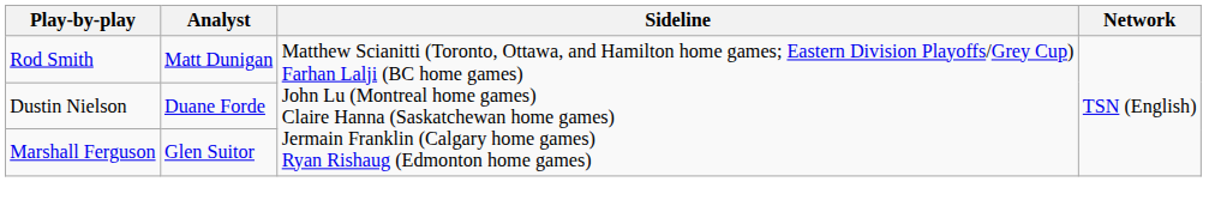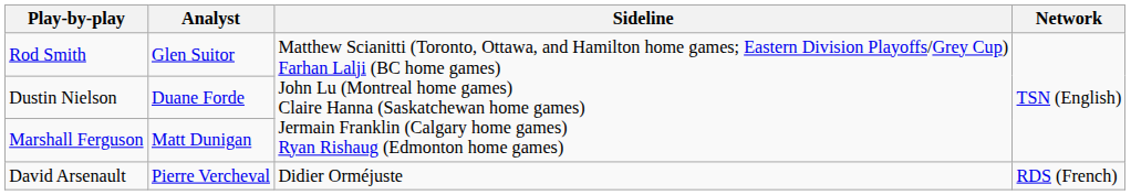Rod Smith | Analyst: Matt Dunigan -> Glen Suitor
Marshall Ferguson | Analyst: Glen Suitor -> Matt Dunigan
+ row: David Arsenault | Pierre Vercheval | Didier Orméjuste | RDS (French)
